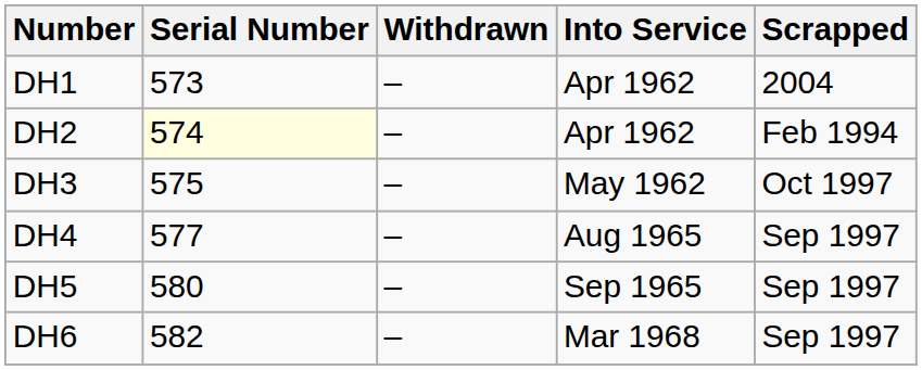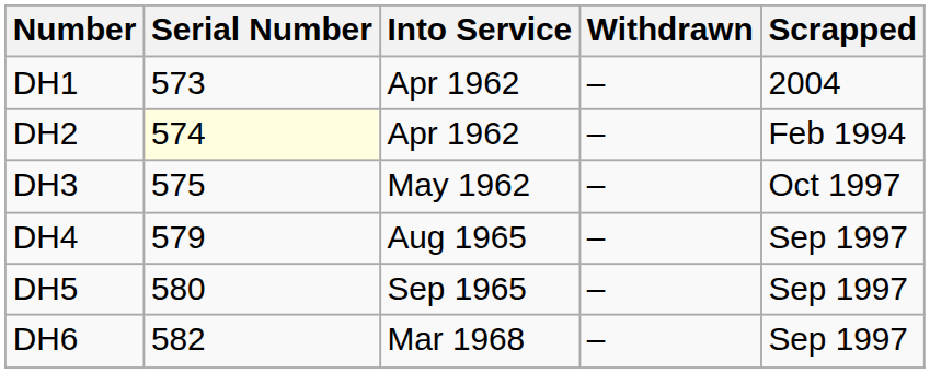columns swapped: Into Service <-> Withdrawn
DH4 | Serial Number: 577 -> 579
